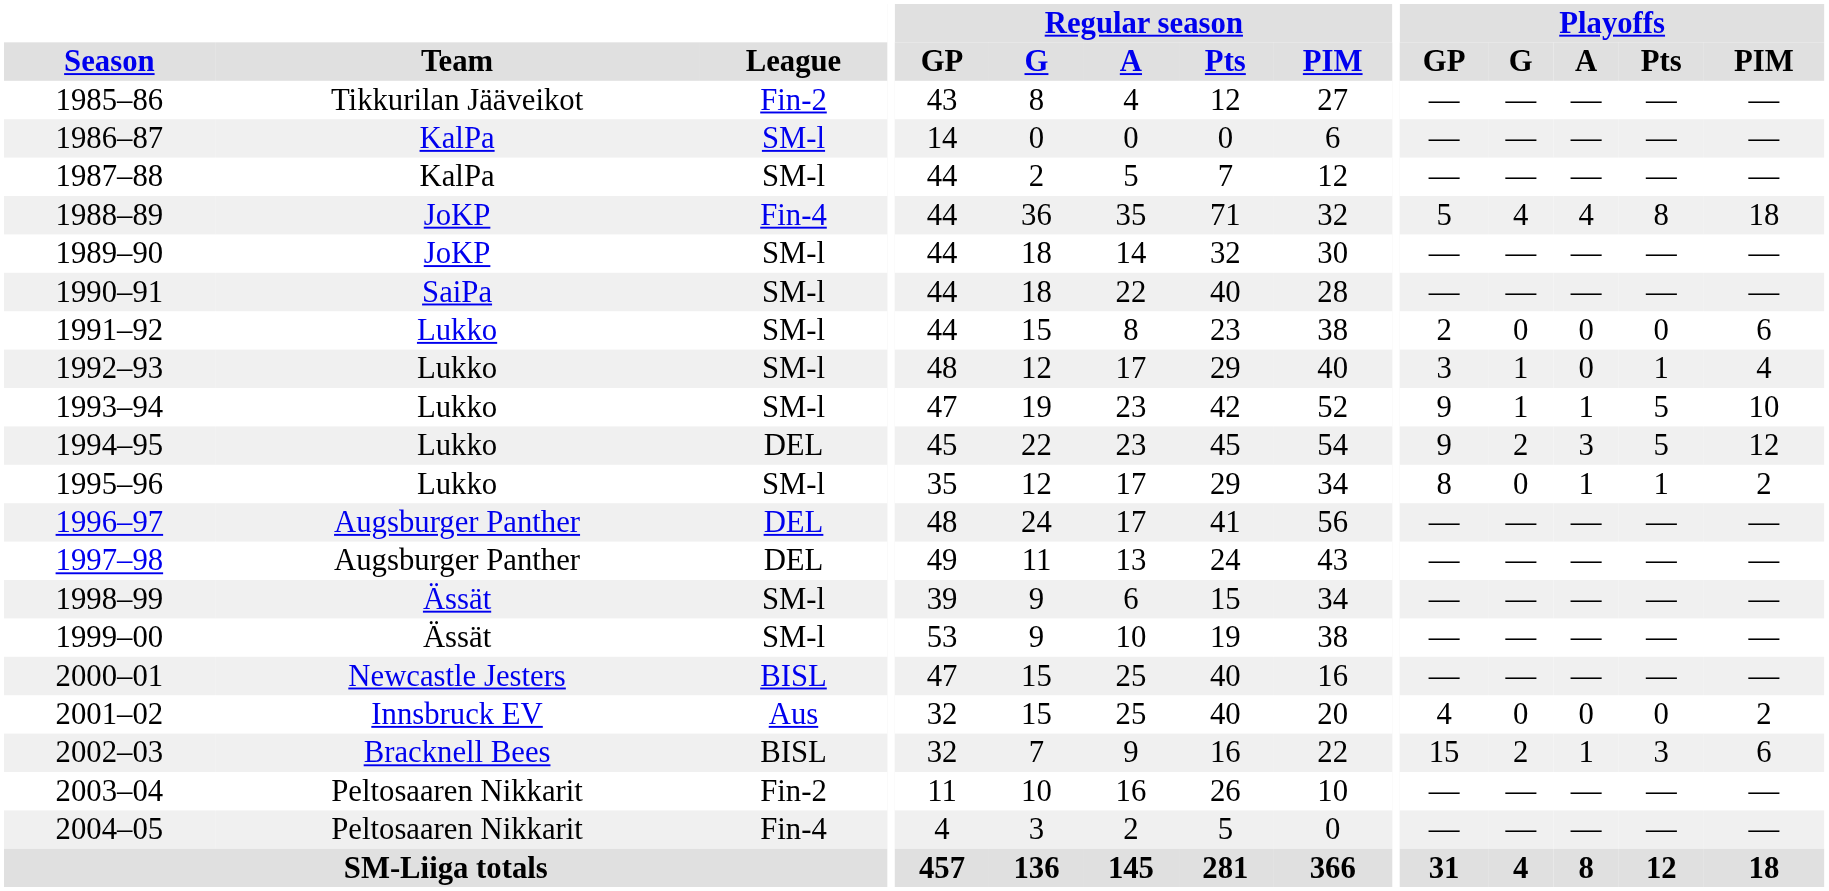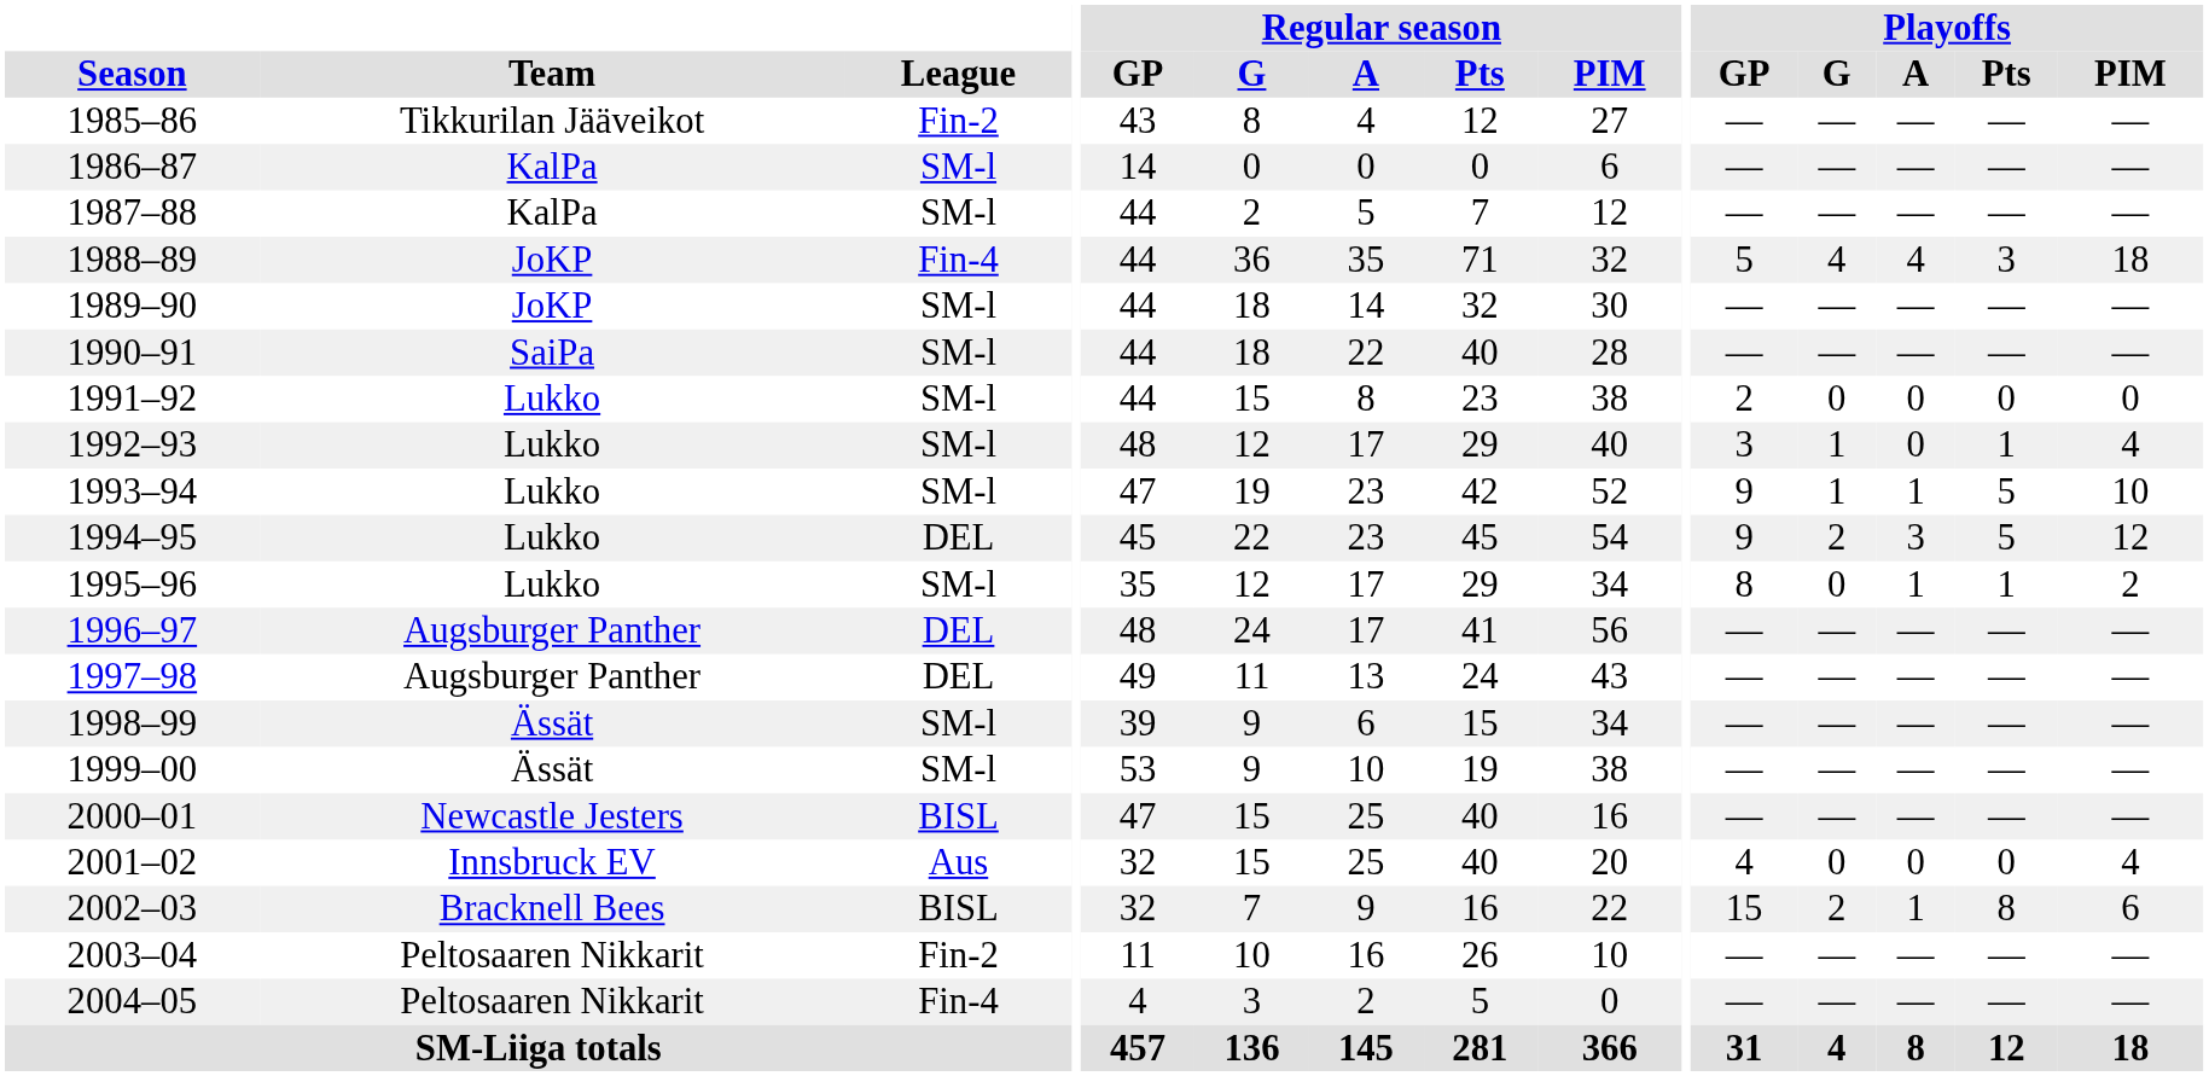1988–89 | Playoffs / Pts: 8 -> 3
1991–92 | Playoffs / PIM: 6 -> 0
2001–02 | Playoffs / PIM: 2 -> 4
2002–03 | Playoffs / Pts: 3 -> 8
